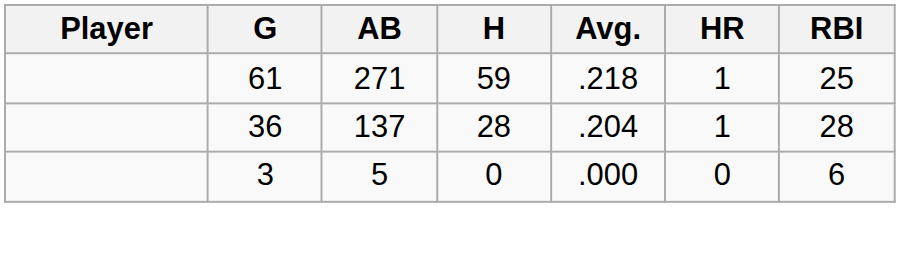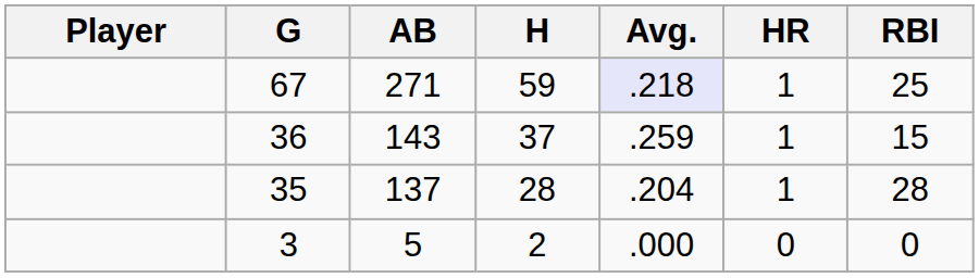271 | G: 61 -> 67
271 | Avg.: no background -> lavender background
+ row: 36 | 143 | 37 | .259 | 1 | 15
137 | G: 36 -> 35
5 | H: 0 -> 2
5 | RBI: 6 -> 0
